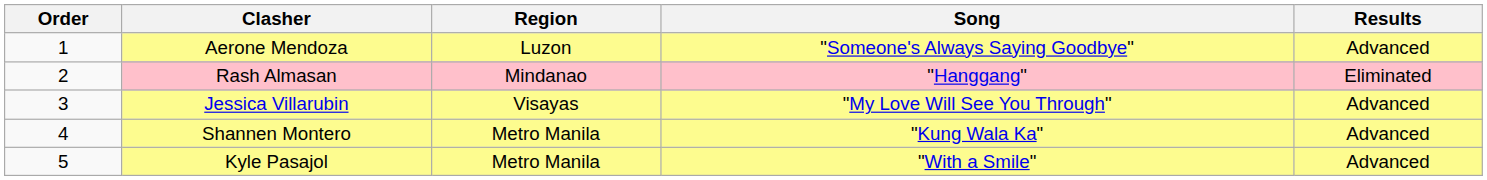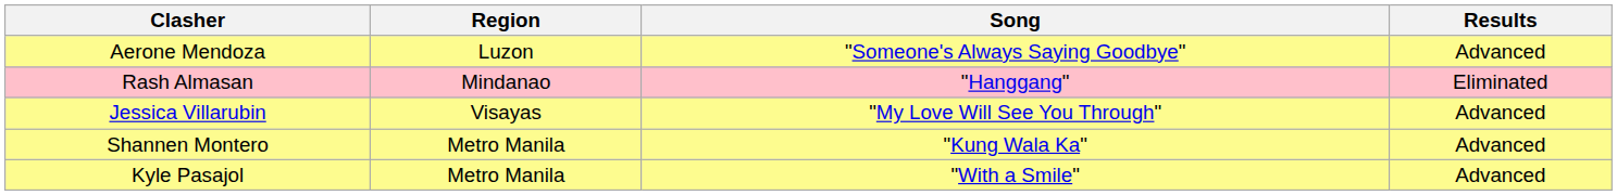- column: Order | 1 | 2 | 3 | 4 | 5
